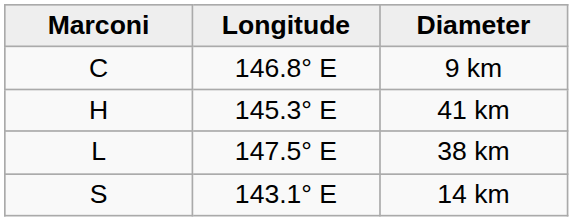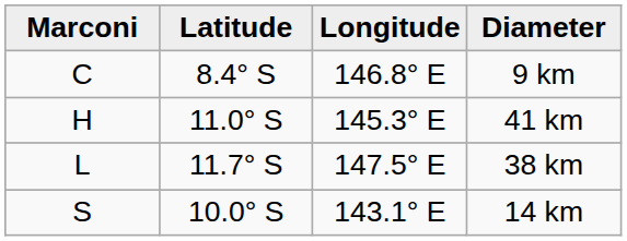+ column: Latitude | 8.4° S | 11.0° S | 11.7° S | 10.0° S
